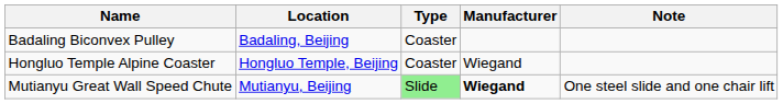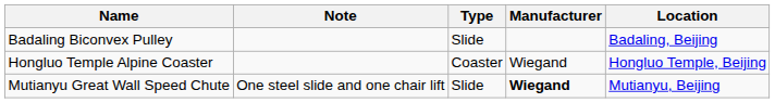columns swapped: Location <-> Note
Badaling Biconvex Pulley | Type: Coaster -> Slide
Mutianyu Great Wall Speed Chute | Type: lightgreen background -> no background
